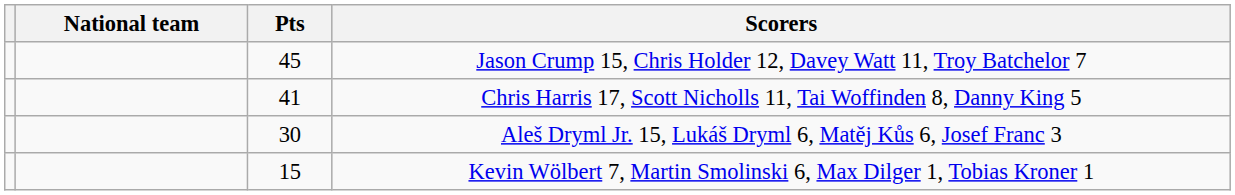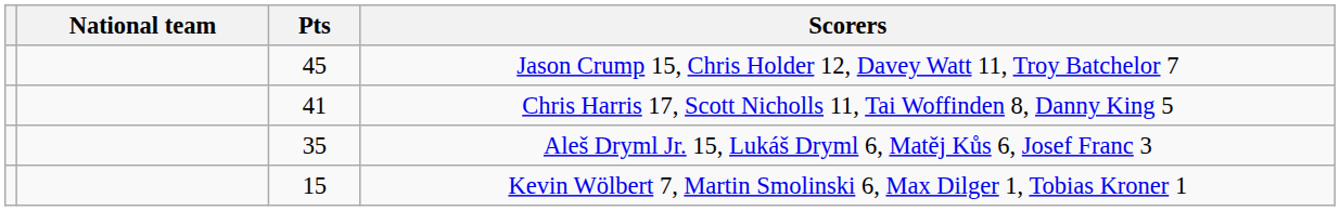Aleš Dryml Jr. 15, Lukáš Dryml 6, Matěj Kůs 6, Josef Franc 3 | Pts: 30 -> 35
